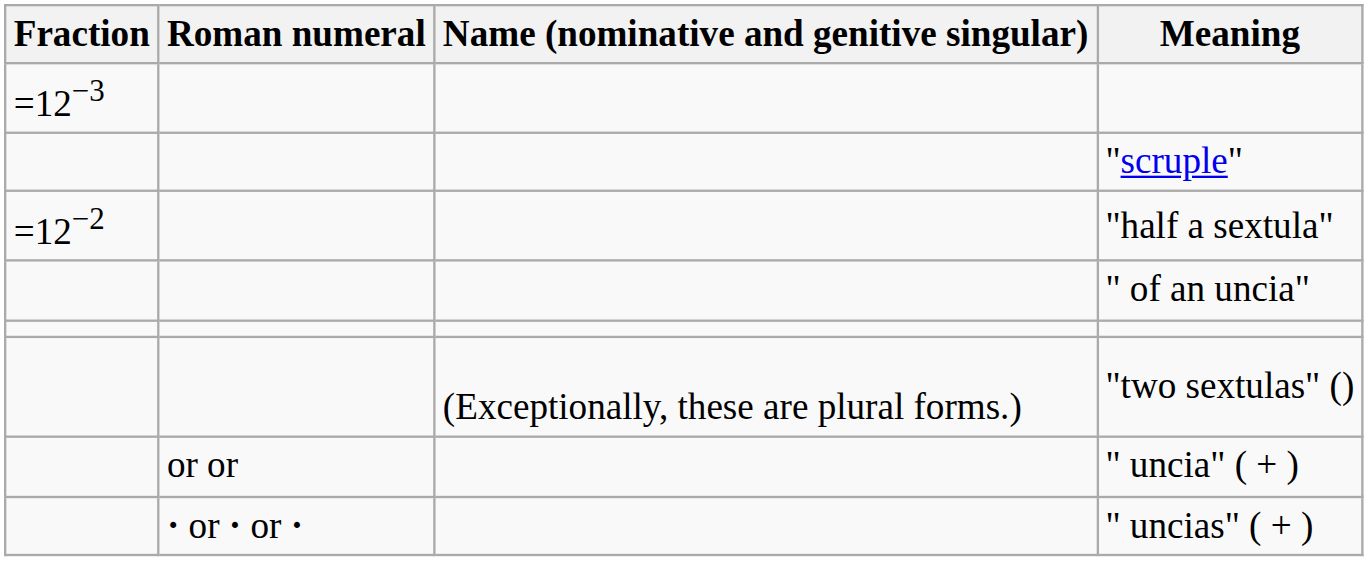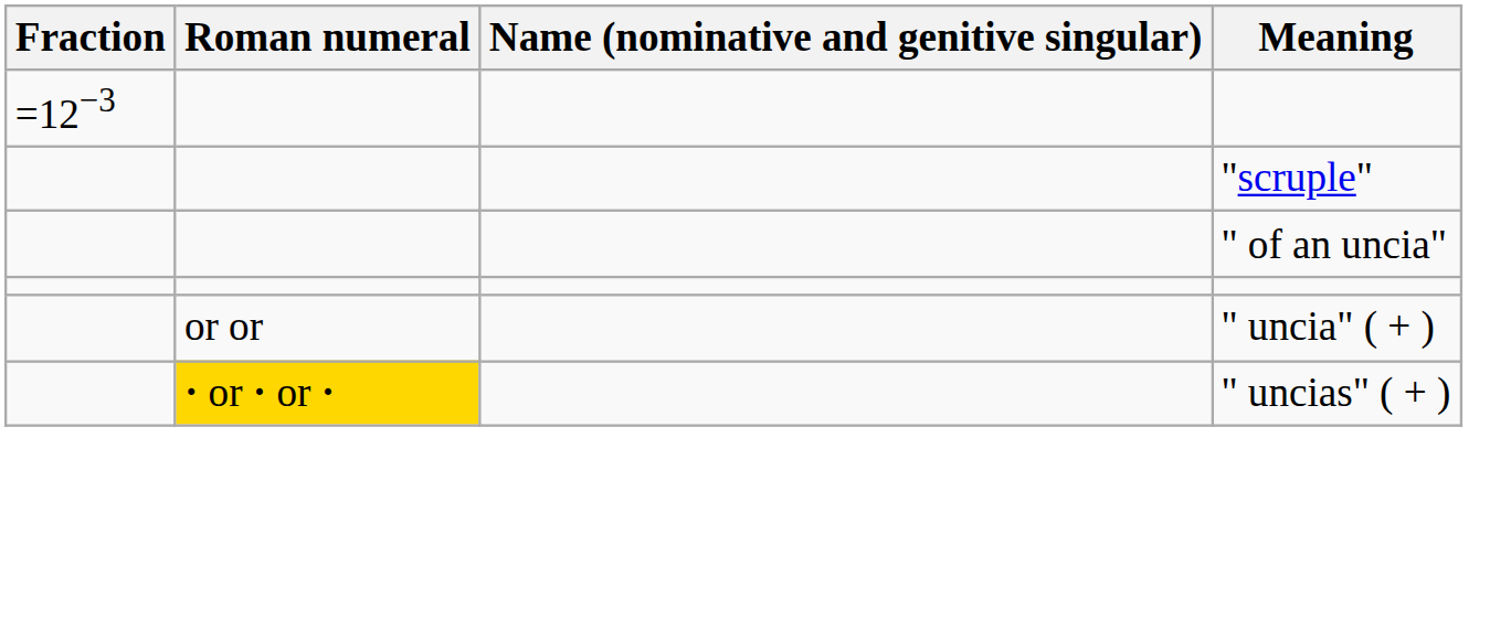- row: =12−2 | "half a sextula"
- row: (Exceptionally, these are plural forms.) | "two sextulas" ()
" uncias" ( + ) | Roman numeral: no background -> gold background
